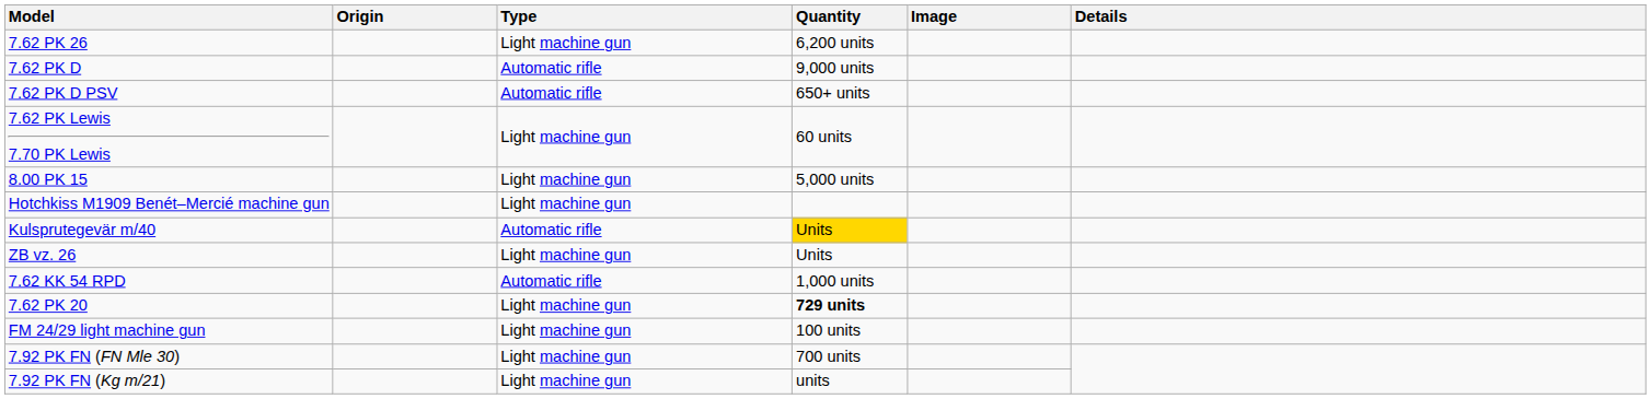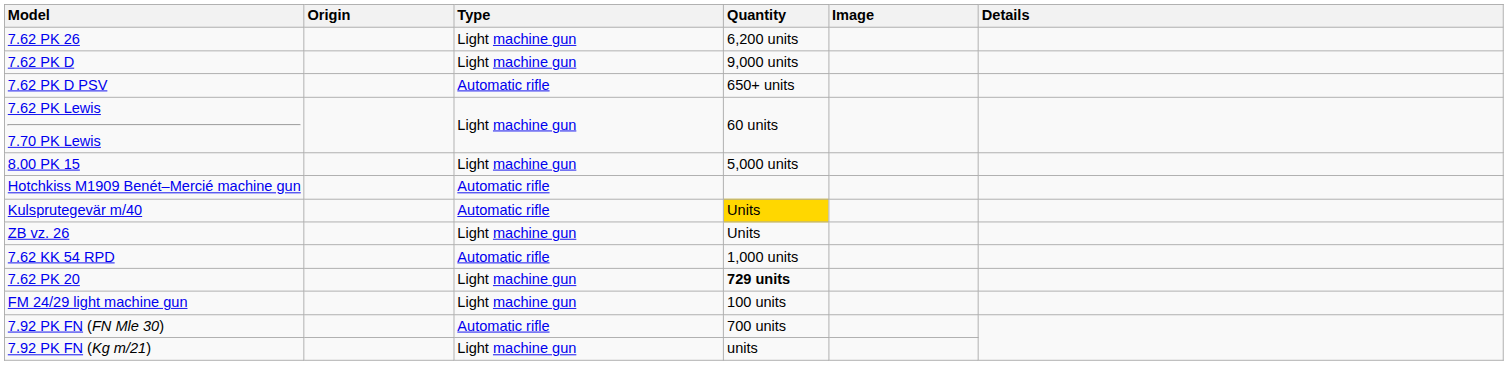7.62 PK D | Type: Automatic rifle -> Light machine gun
Hotchkiss M1909 Benét–Mercié machine gun | Type: Light machine gun -> Automatic rifle
7.92 PK FN (FN Mle 30) | Type: Light machine gun -> Automatic rifle
